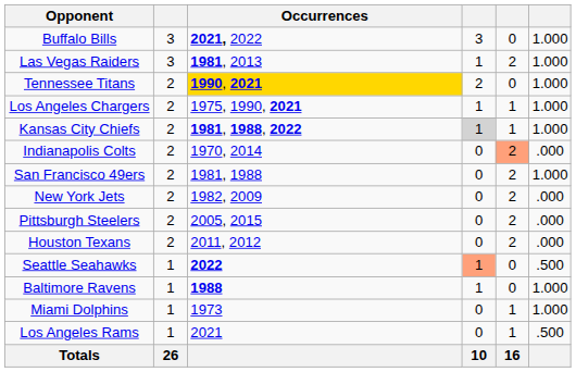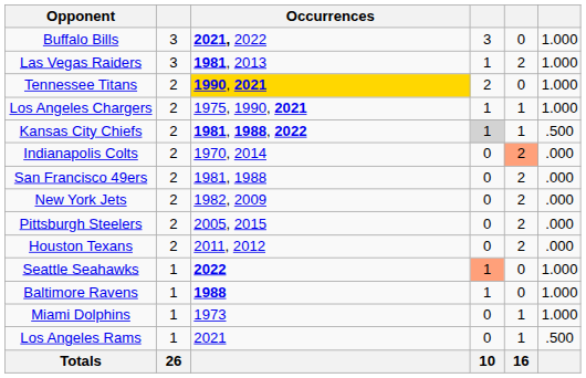Kansas City Chiefs | column 6: 1.000 -> .500
San Francisco 49ers | column 6: 1.000 -> .000
Seattle Seahawks | column 6: .500 -> 1.000
